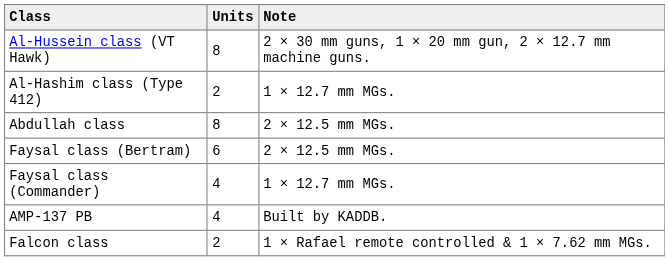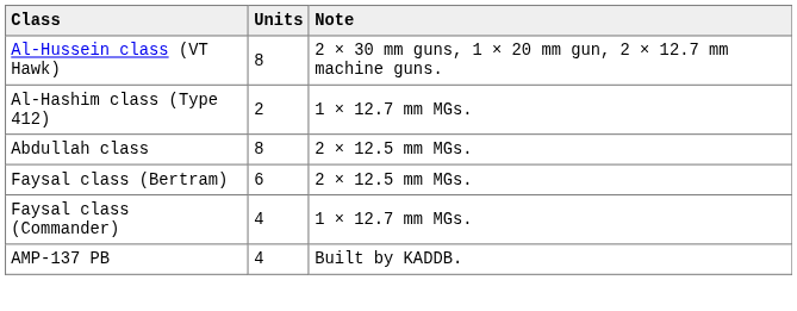- row: Falcon class | 2 | 1 × Rafael remote controlled & 1 × 7.62 mm MGs.
